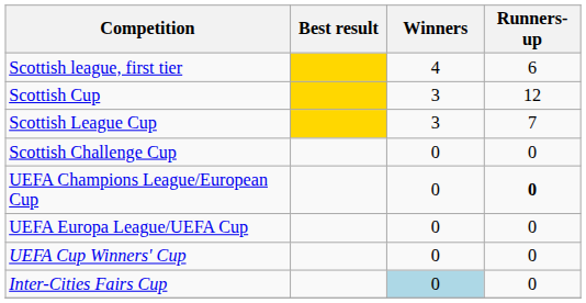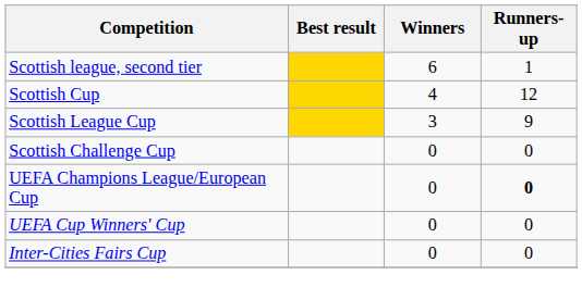- row: Scottish league, first tier | 4 | 6
+ row: Scottish league, second tier | 6 | 1
Scottish Cup | Winners: 3 -> 4
Scottish League Cup | Runners-up: 7 -> 9
- row: UEFA Europa League/UEFA Cup | 0 | 0
Inter-Cities Fairs Cup | Winners: lightblue background -> no background
